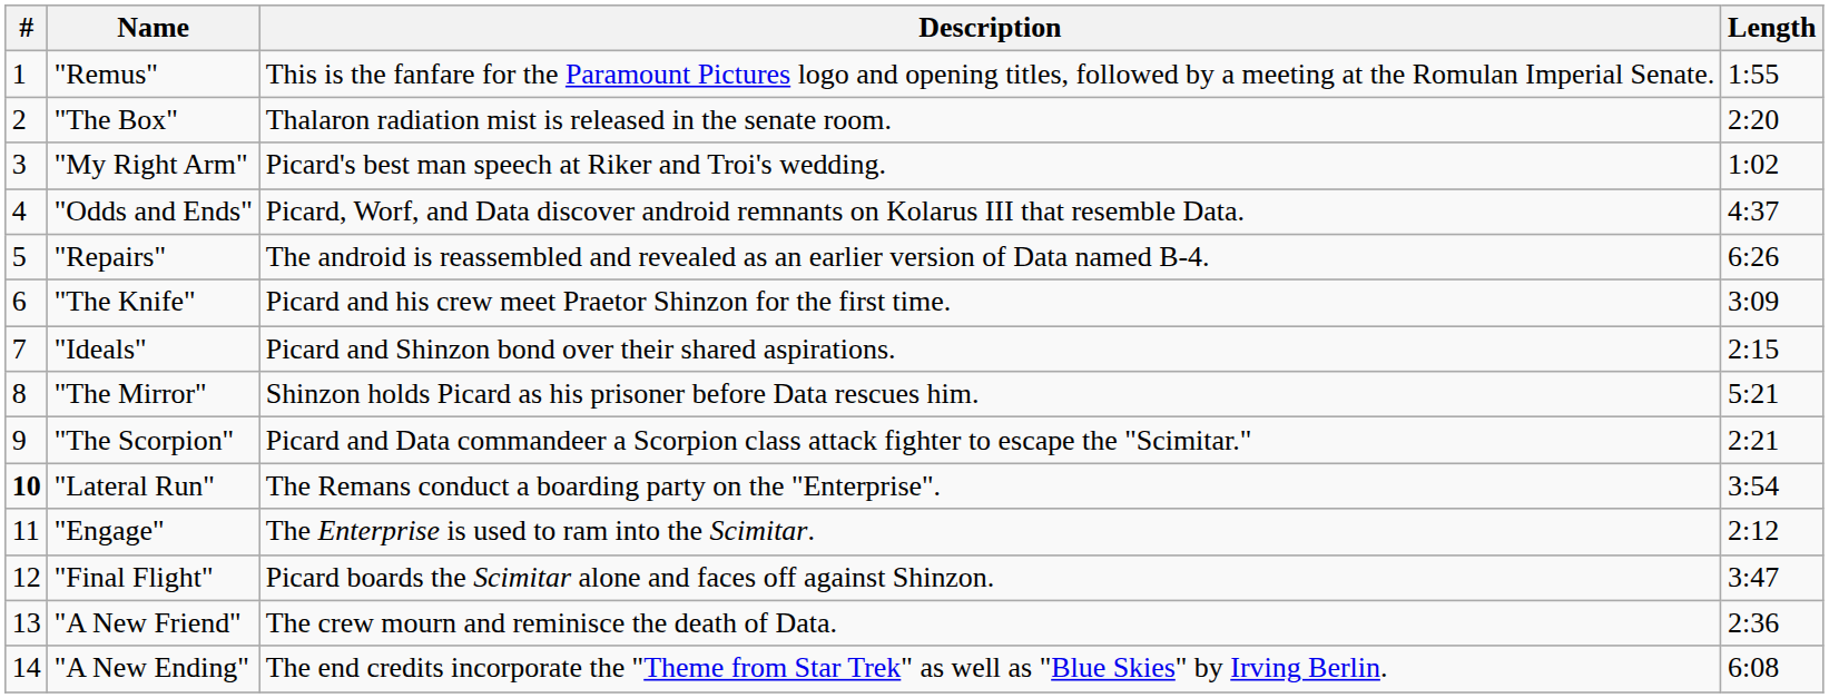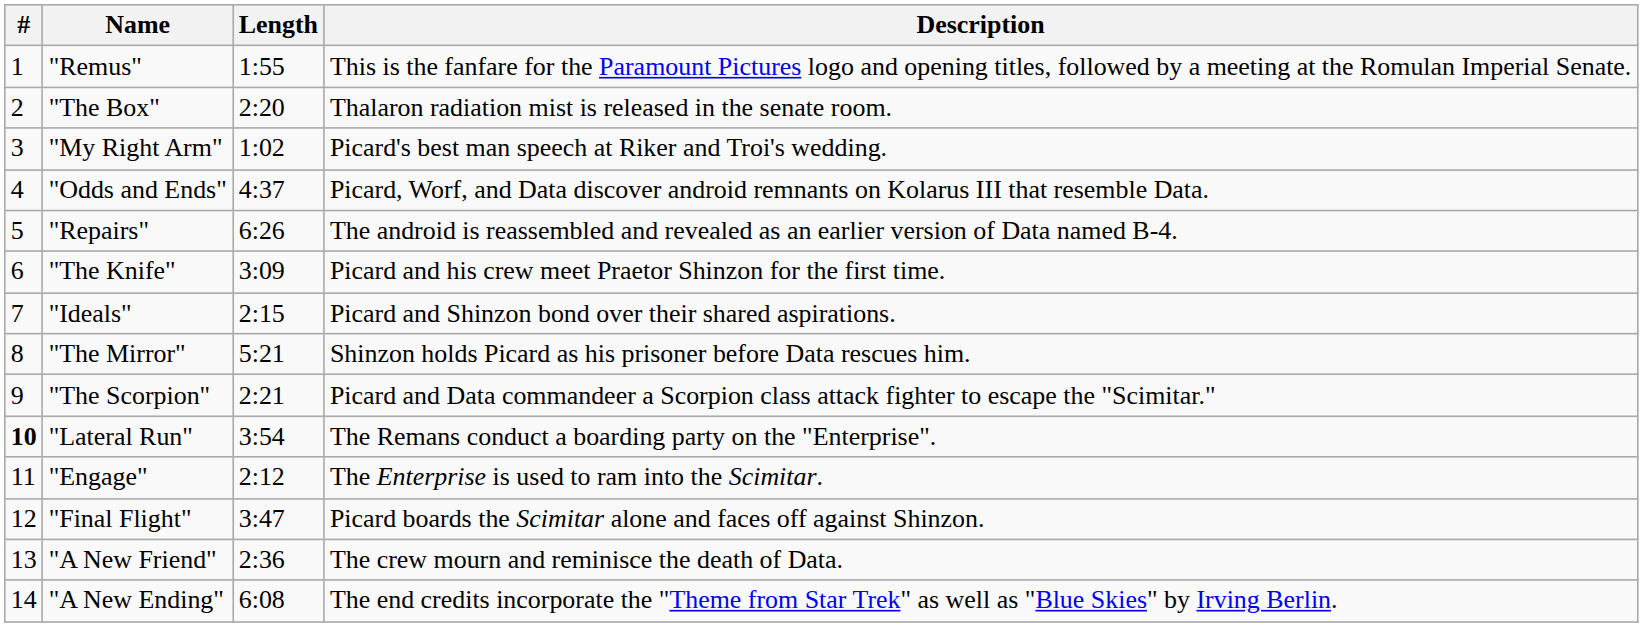columns swapped: Length <-> Description
